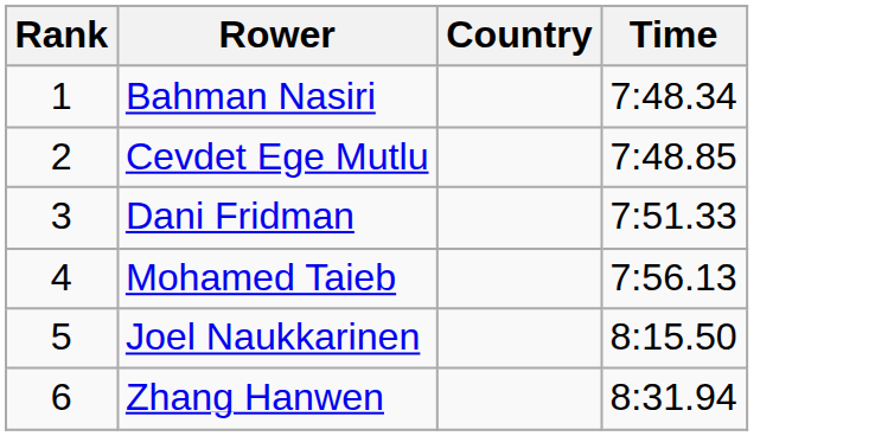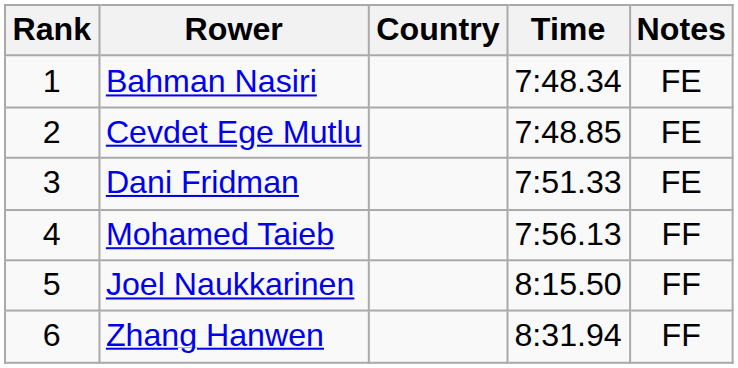+ column: Notes | FE | FE | FE | FF | FF | FF
